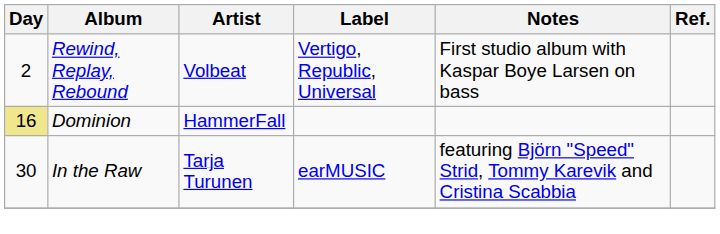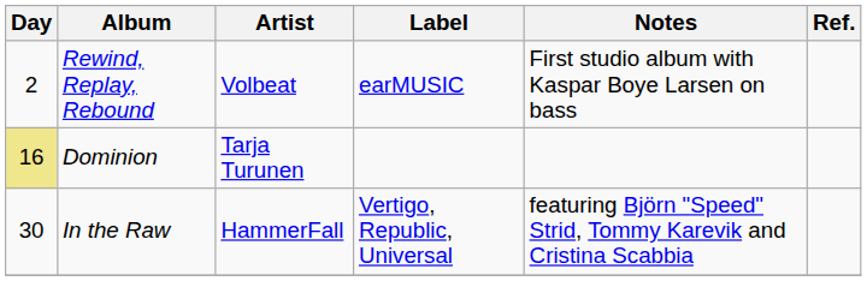Rewind, Replay, Rebound | Label: Vertigo, Republic, Universal -> earMUSIC
Dominion | Artist: HammerFall -> Tarja Turunen
In the Raw | Artist: Tarja Turunen -> HammerFall
In the Raw | Label: earMUSIC -> Vertigo, Republic, Universal
